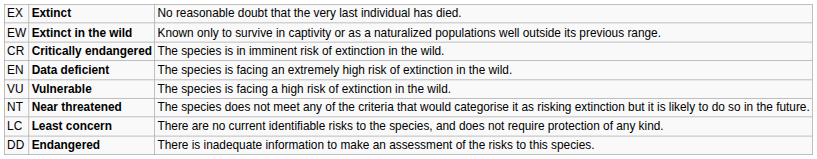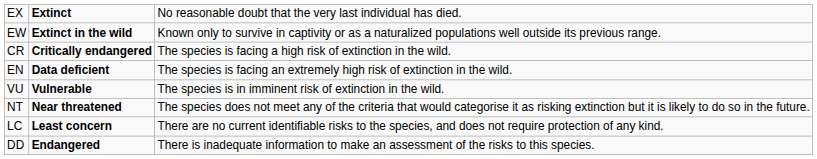CR | column 3: The species is in imminent risk of extinction in the wild. -> The species is facing a high risk of extinction in the wild.
VU | column 3: The species is facing a high risk of extinction in the wild. -> The species is in imminent risk of extinction in the wild.
